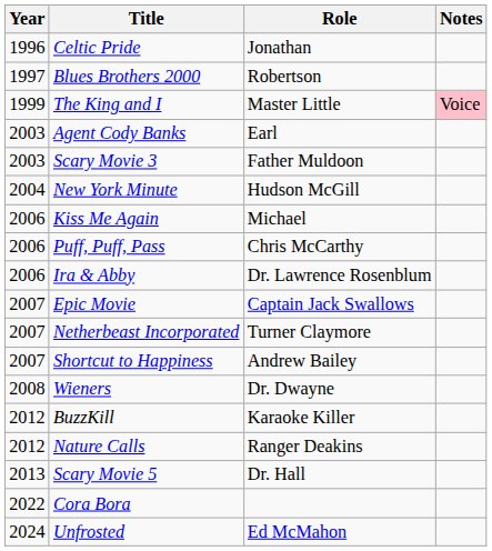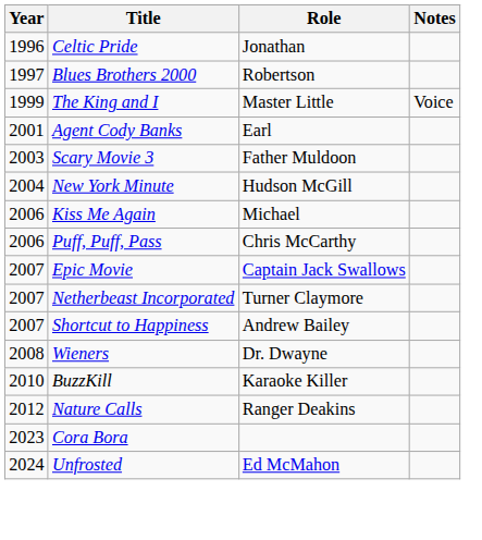The King and I | Notes: pink background -> no background
Agent Cody Banks | Year: 2003 -> 2001
- row: 2006 | Ira & Abby | Dr. Lawrence Rosenblum
BuzzKill | Year: 2012 -> 2010
- row: 2013 | Scary Movie 5 | Dr. Hall
Cora Bora | Year: 2022 -> 2023
